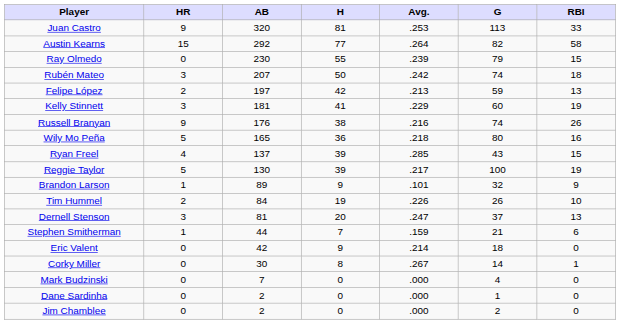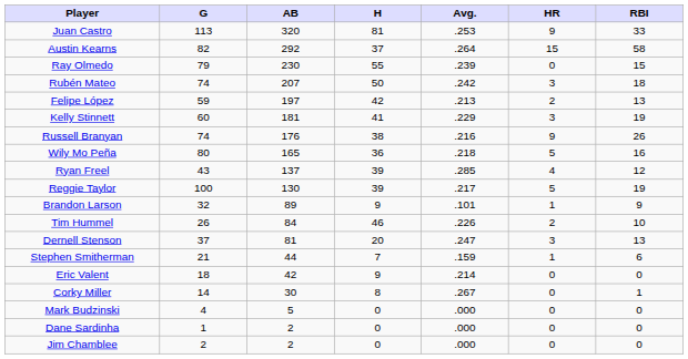columns swapped: G <-> HR
Austin Kearns | H: 77 -> 37
Ryan Freel | RBI: 15 -> 12
Tim Hummel | H: 19 -> 46
Mark Budzinski | AB: 7 -> 5
